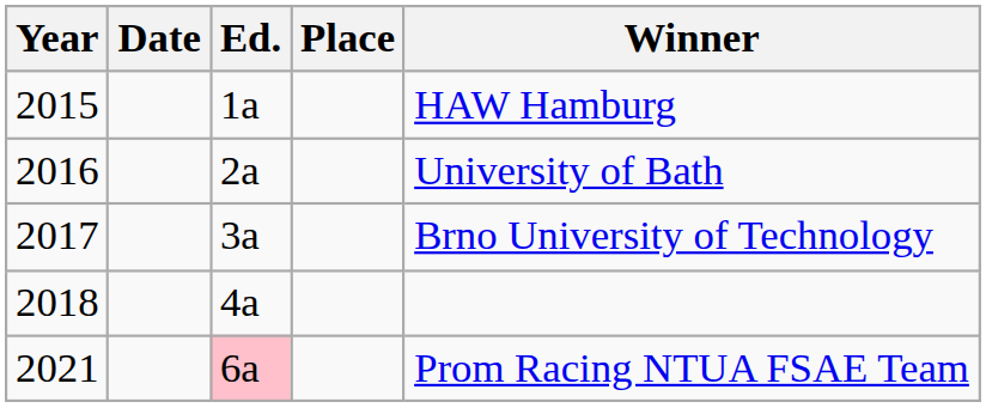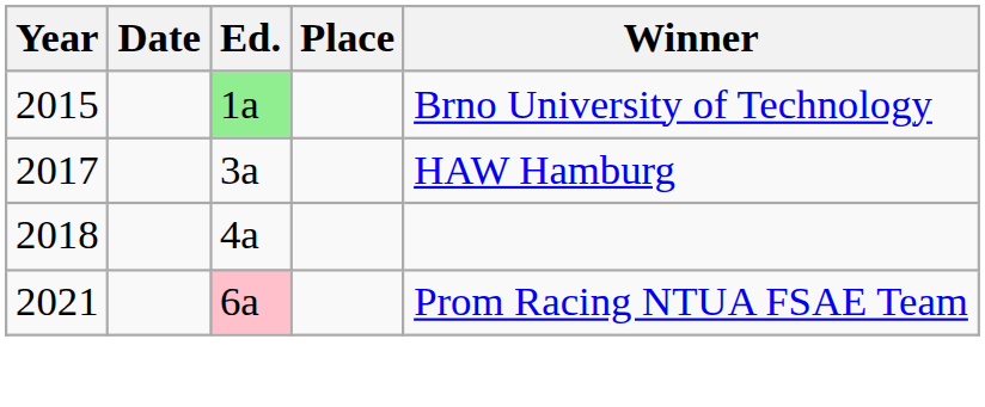2015 | Ed.: no background -> lightgreen background
2015 | Winner: HAW Hamburg -> Brno University of Technology
- row: 2016 | 2a | University of Bath
2017 | Winner: Brno University of Technology -> HAW Hamburg
